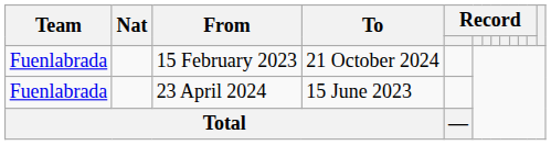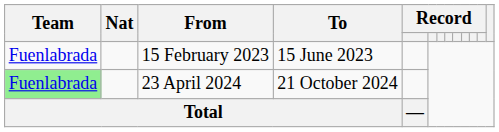15 February 2023 | To: 21 October 2024 -> 15 June 2023
23 April 2024 | Team: no background -> lightgreen background
23 April 2024 | To: 15 June 2023 -> 21 October 2024
